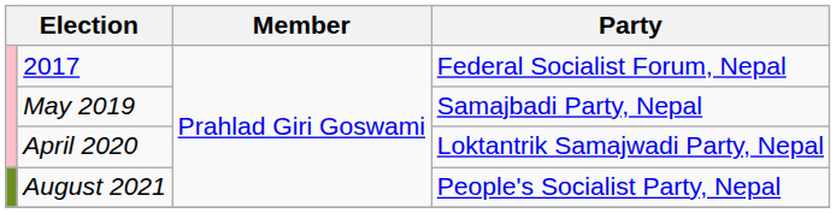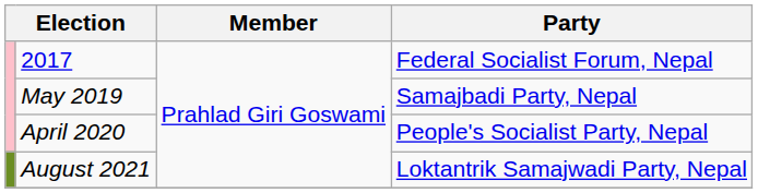April 2020 | Party: Loktantrik Samajwadi Party, Nepal -> People's Socialist Party, Nepal
August 2021 | Party: People's Socialist Party, Nepal -> Loktantrik Samajwadi Party, Nepal
